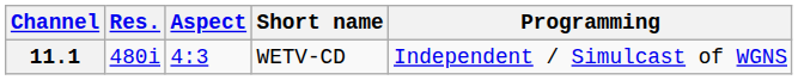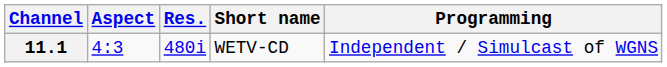columns swapped: Res. <-> Aspect
